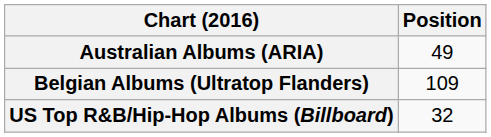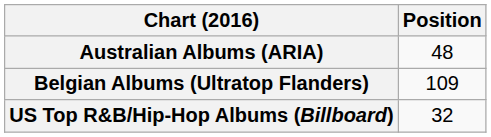Australian Albums (ARIA) | Position: 49 -> 48
